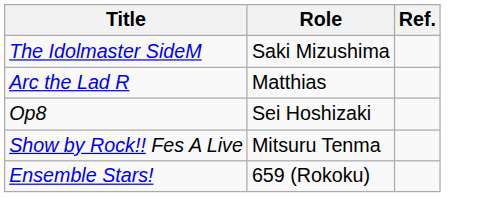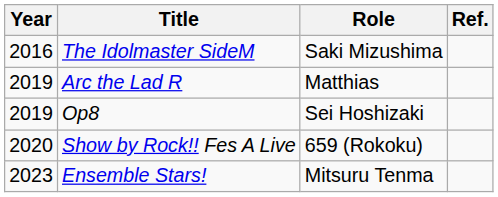+ column: Year | 2016 | 2019 | 2019 | 2020 | 2023
Show by Rock!! Fes A Live | Role: Mitsuru Tenma -> 659 (Rokoku)
Ensemble Stars! | Role: 659 (Rokoku) -> Mitsuru Tenma
